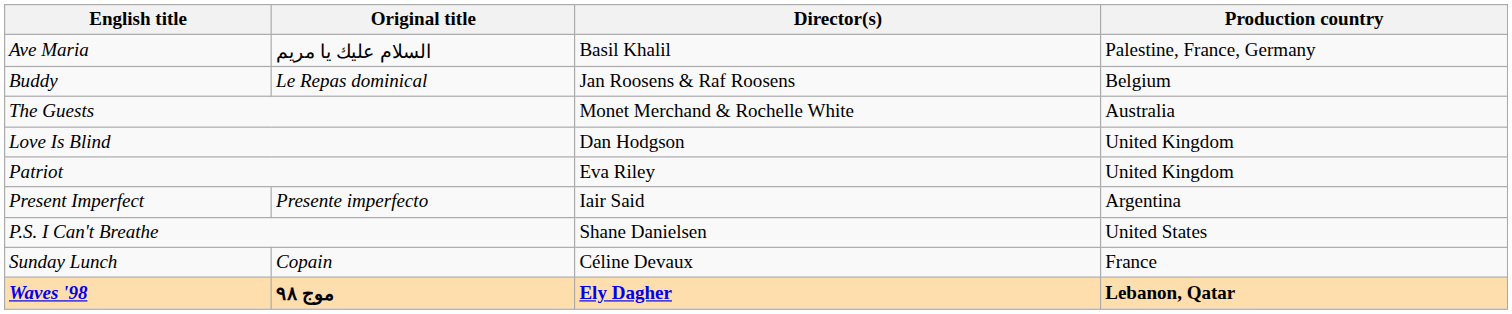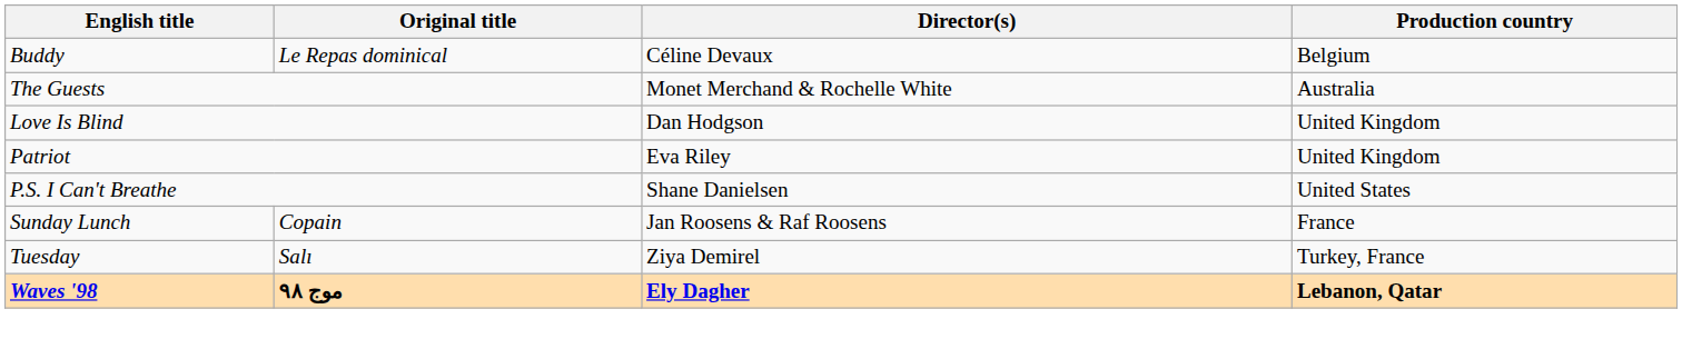- row: Ave Maria | السلام عليك يا مريم | Basil Khalil | Palestine, France, Germany
Buddy | Director(s): Jan Roosens & Raf Roosens -> Céline Devaux
- row: Present Imperfect | Presente imperfecto | Iair Said | Argentina
Sunday Lunch | Director(s): Céline Devaux -> Jan Roosens & Raf Roosens
+ row: Tuesday | Salı | Ziya Demirel | Turkey, France
